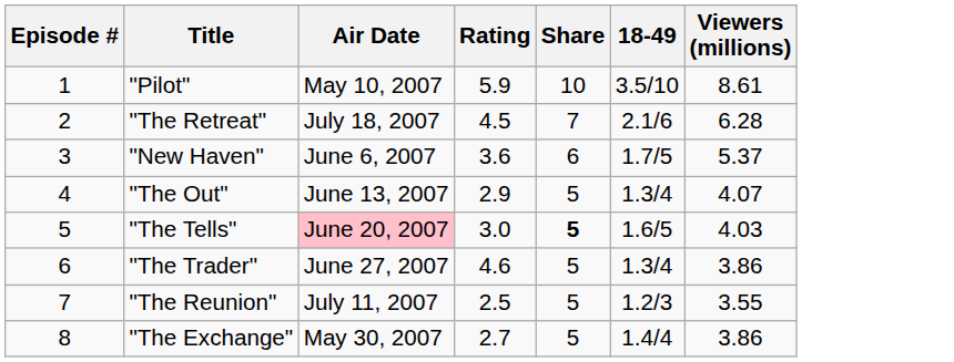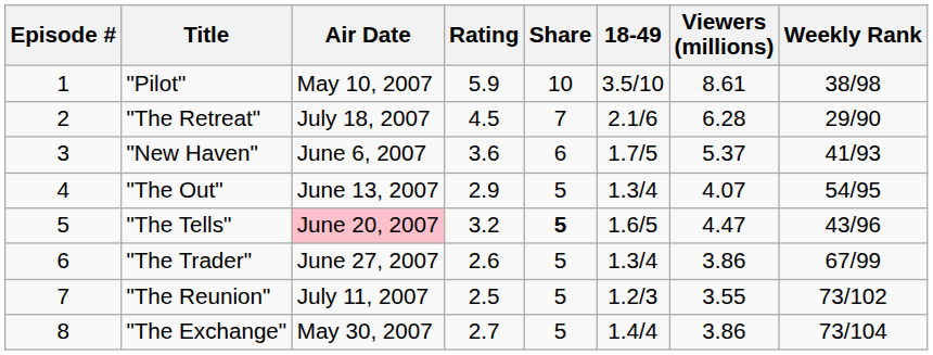+ column: Weekly Rank | 38/98 | 29/90 | 41/93 | 54/95 | 43/96 | 67/99 | 73/102 | 73/104
"The Tells" | Rating: 3.0 -> 3.2
"The Tells" | Viewers (millions): 4.03 -> 4.47
"The Trader" | Rating: 4.6 -> 2.6
